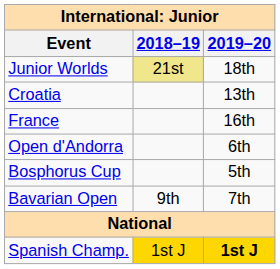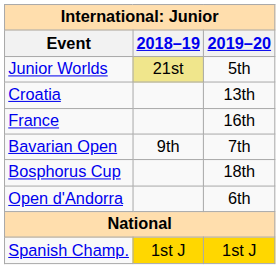Junior Worlds | 2019–20: 18th -> 5th
rows swapped: Bavarian Open <-> Open d'Andorra
Bosphorus Cup | 2019–20: 5th -> 18th
Spanish Champ. | 2019–20: bold -> normal
